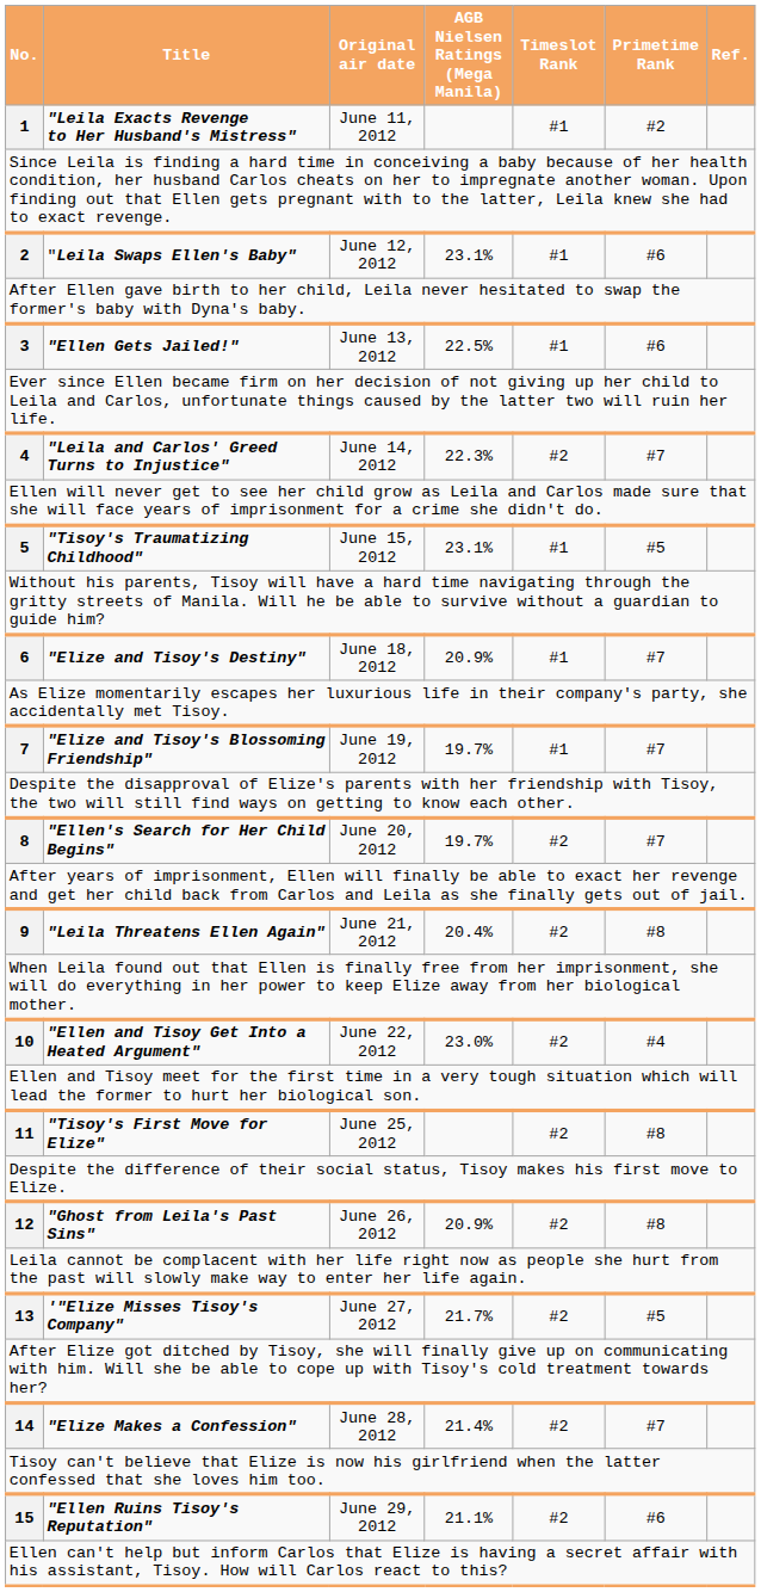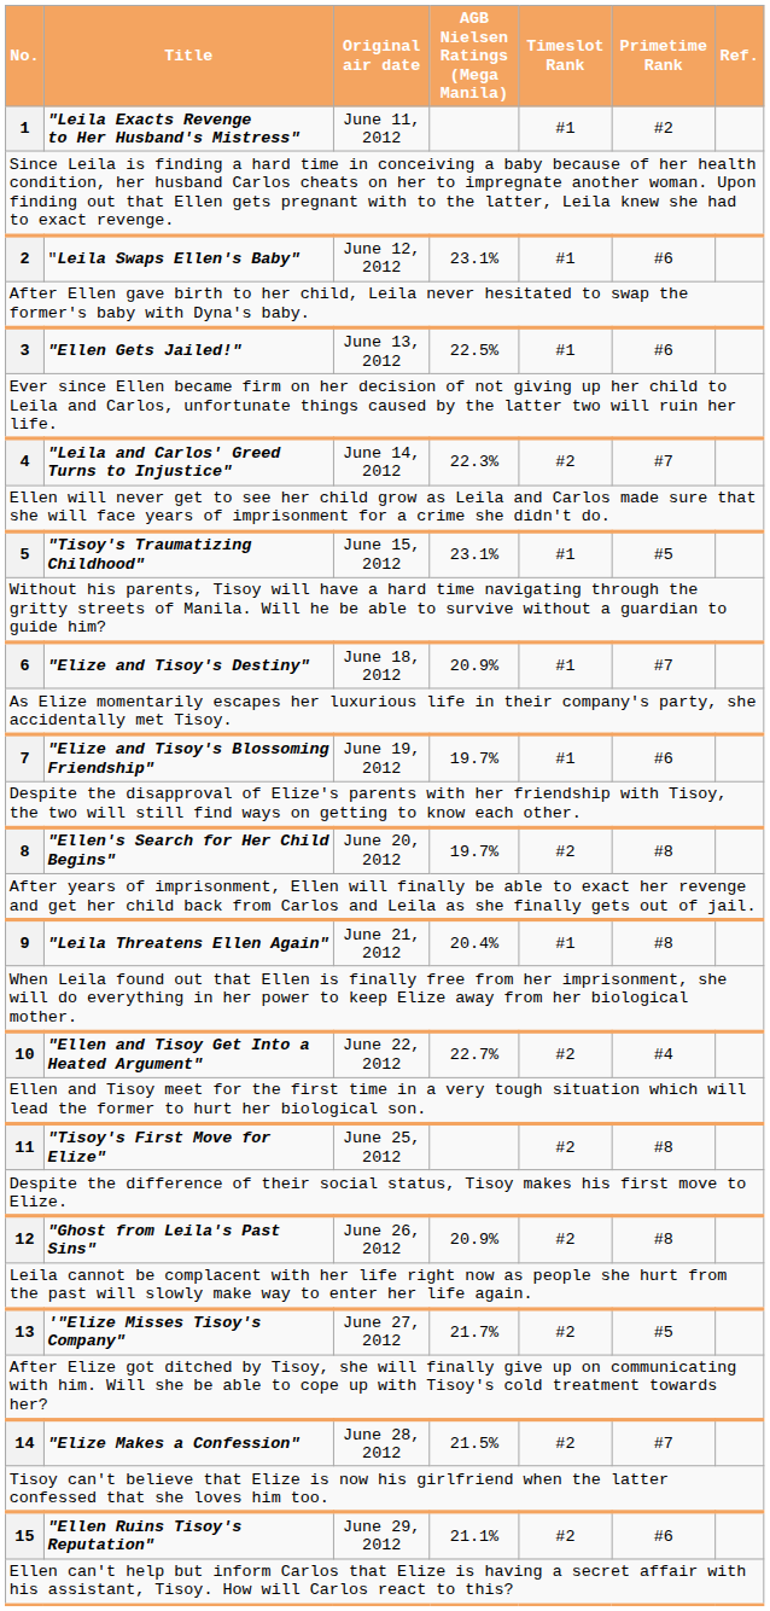7 | Primetime Rank: #7 -> #6
8 | Primetime Rank: #7 -> #8
9 | Timeslot Rank: #2 -> #1
10 | AGB Nielsen Ratings (Mega Manila): 23.0% -> 22.7%
14 | AGB Nielsen Ratings (Mega Manila): 21.4% -> 21.5%
